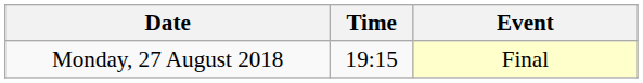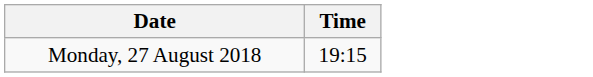- column: Event | Final
